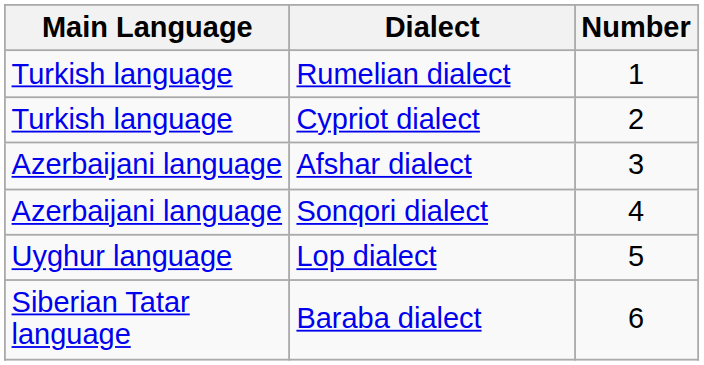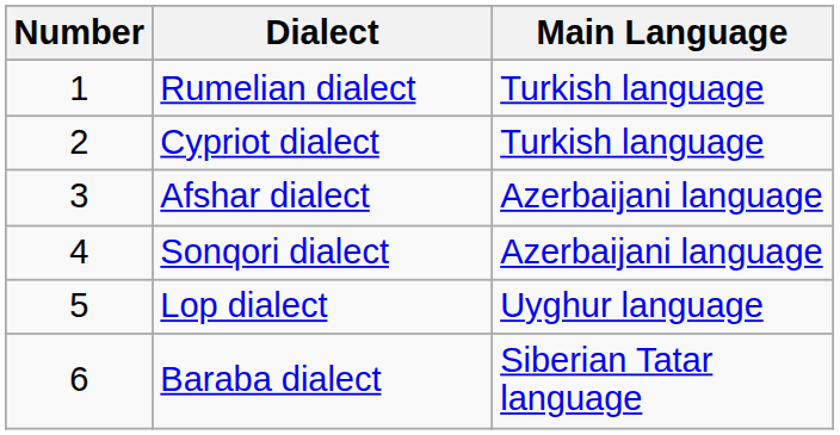columns swapped: Number <-> Main Language
